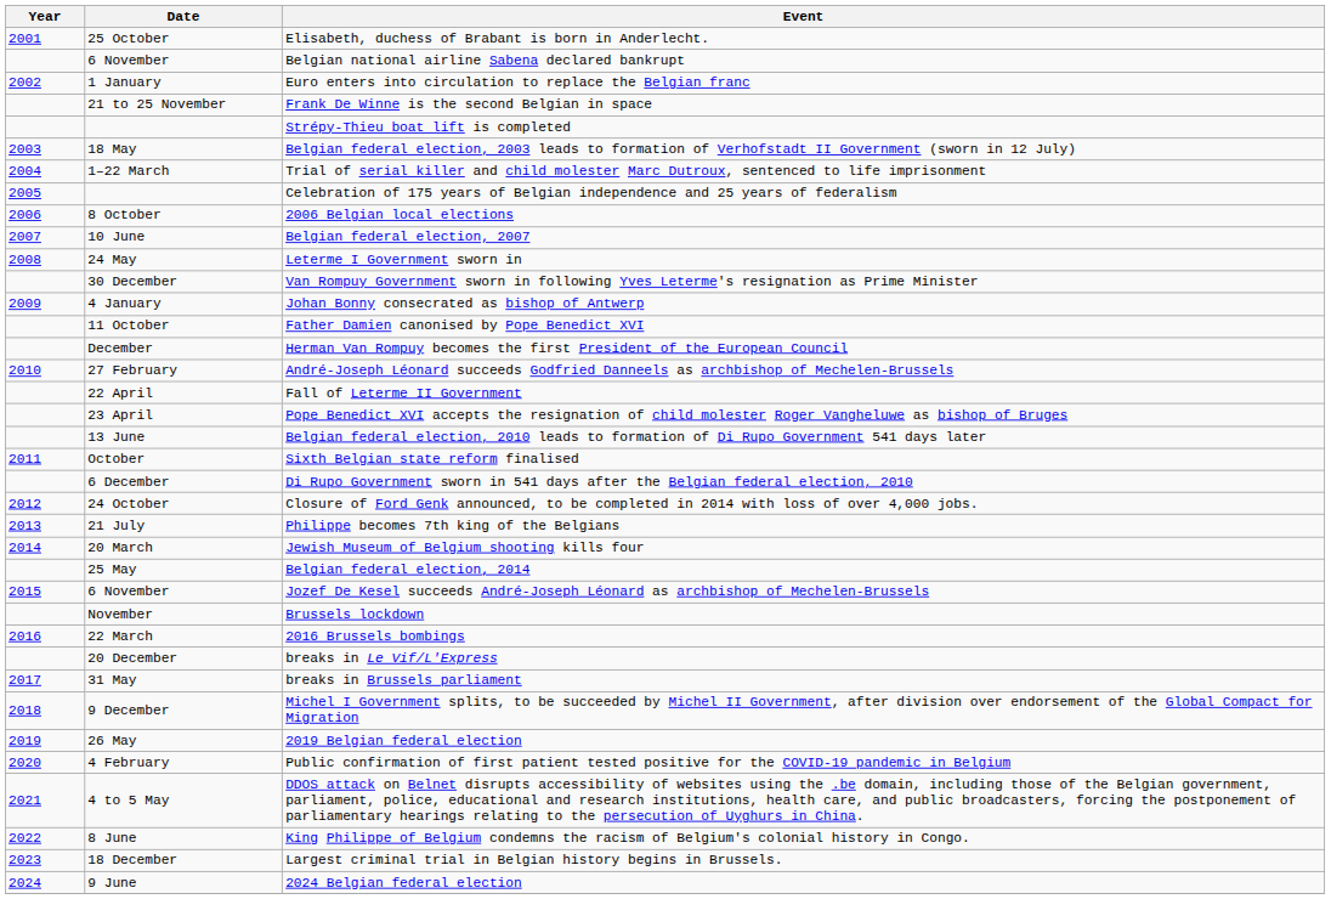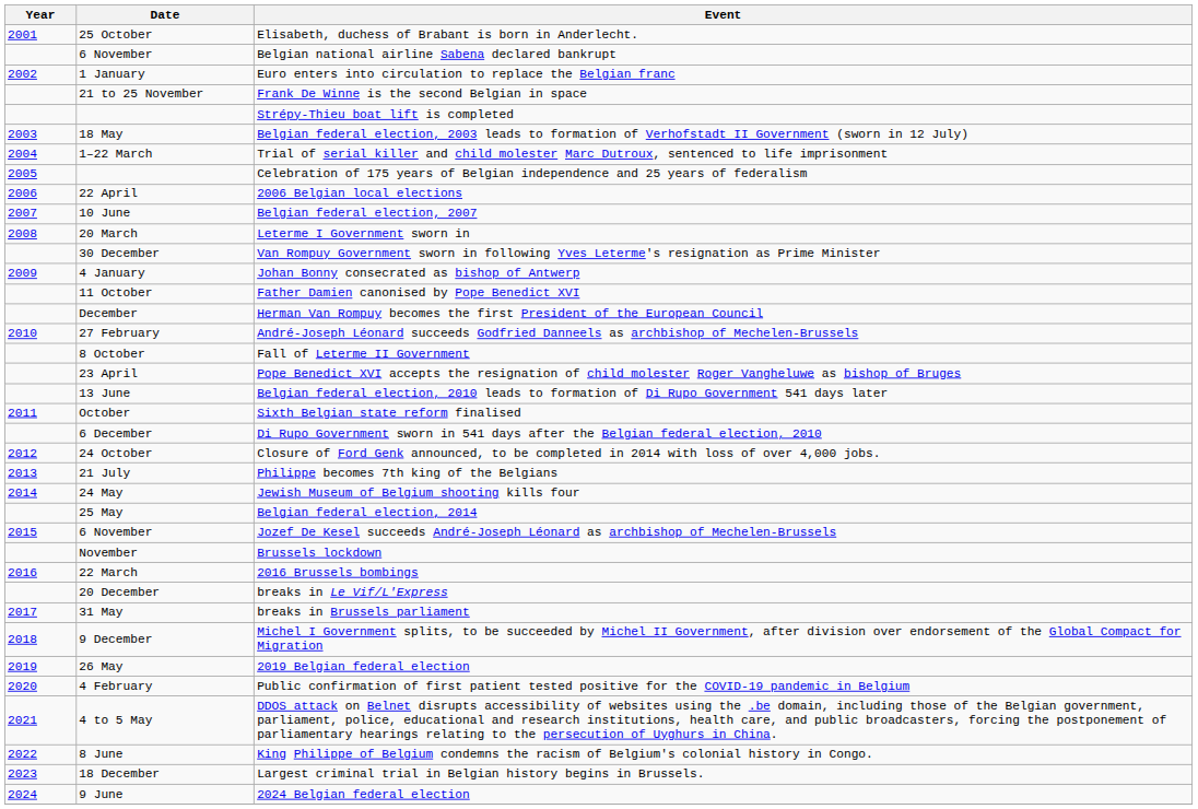2006 Belgian local elections | Date: 8 October -> 22 April
Leterme I Government sworn in | Date: 24 May -> 20 March
Fall of Leterme II Government | Date: 22 April -> 8 October
Jewish Museum of Belgium shooting kills four | Date: 20 March -> 24 May
